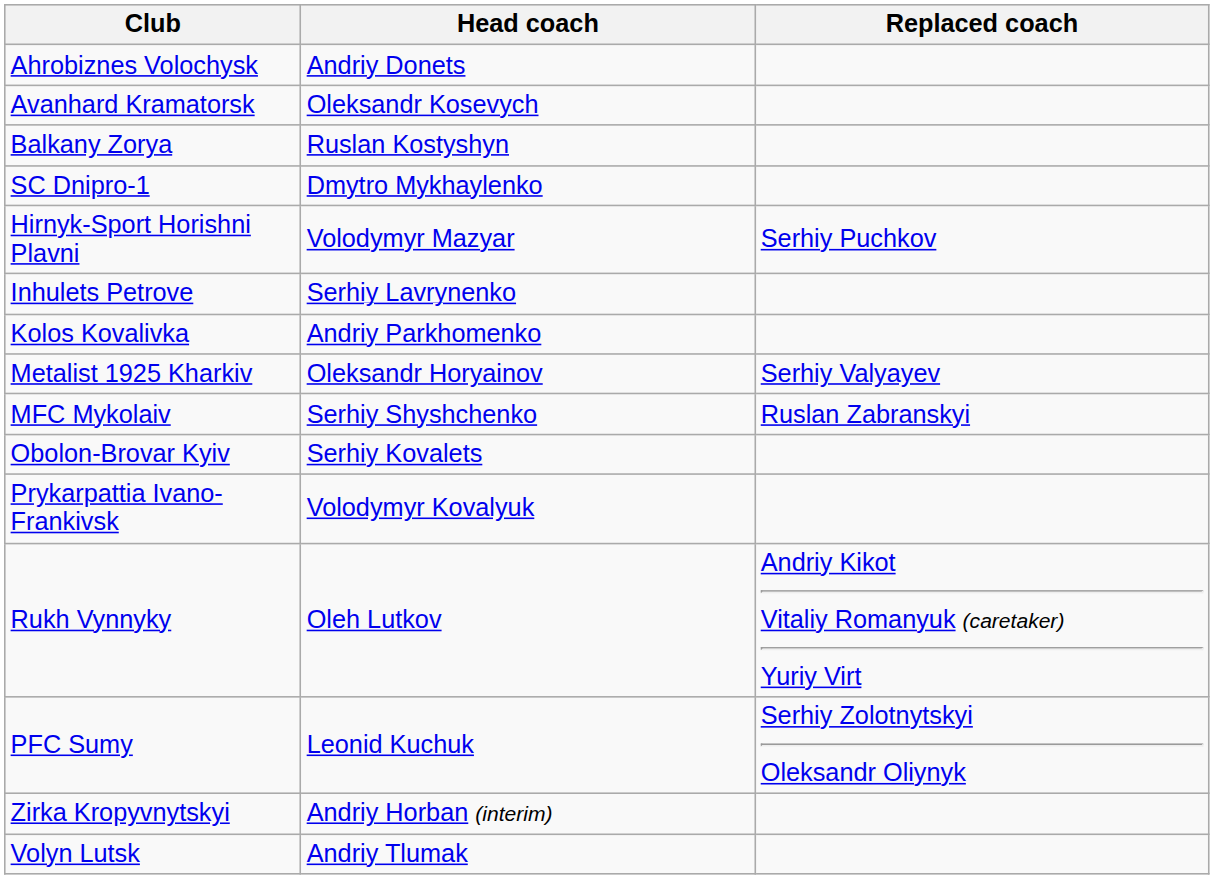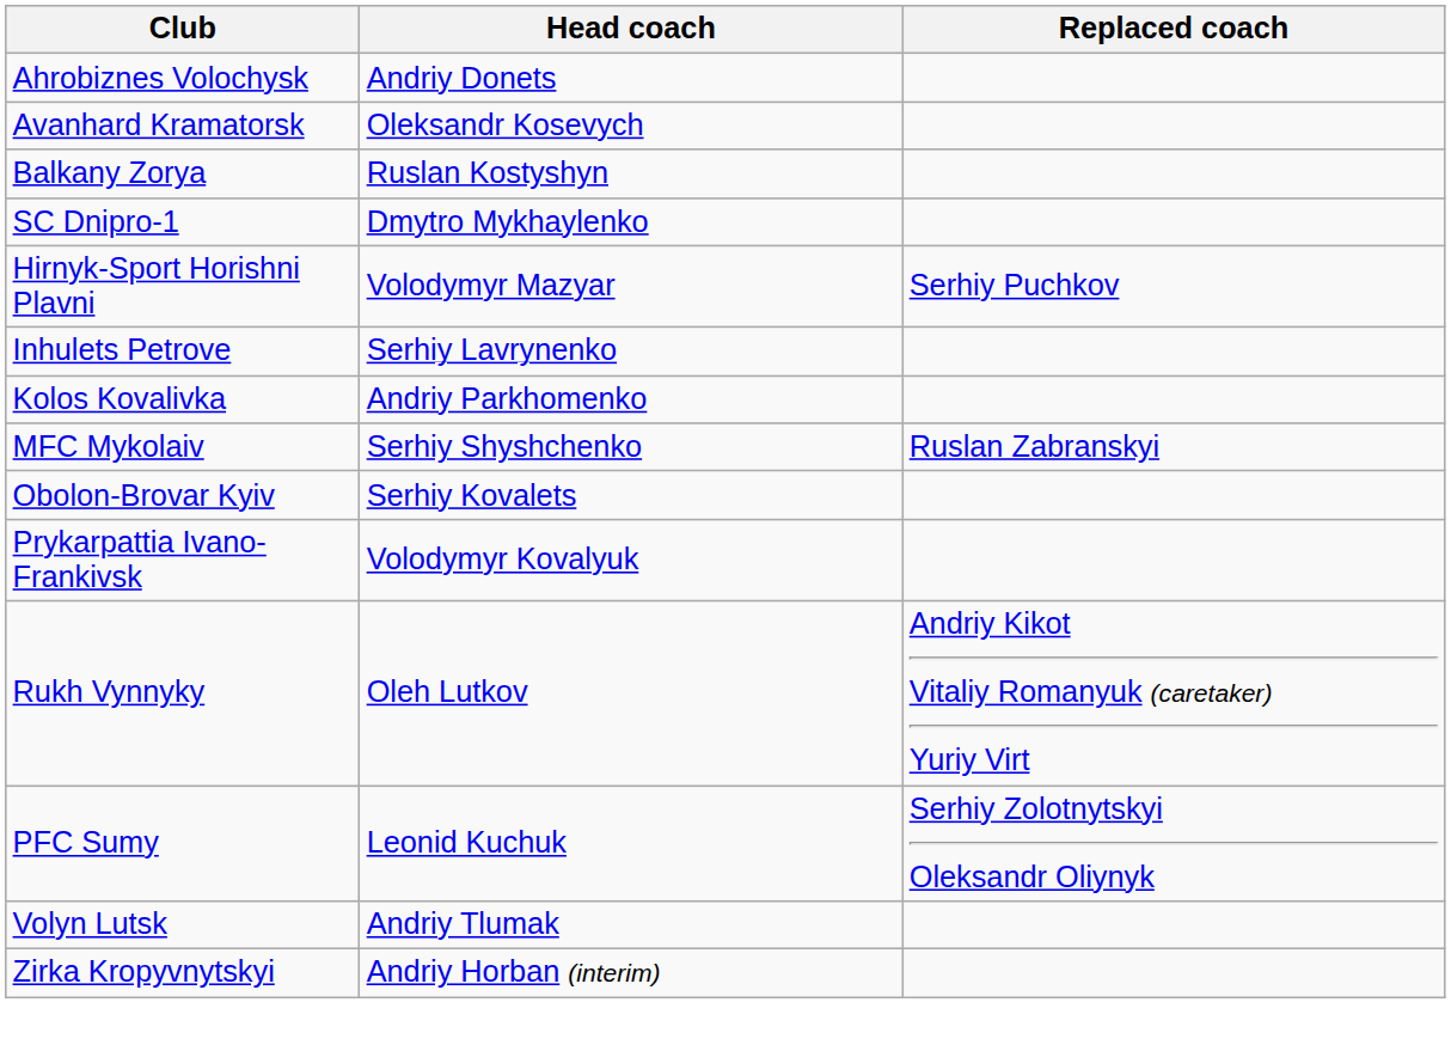- row: Metalist 1925 Kharkiv | Oleksandr Horyainov | Serhiy Valyayev
rows swapped: Volyn Lutsk <-> Zirka Kropyvnytskyi
